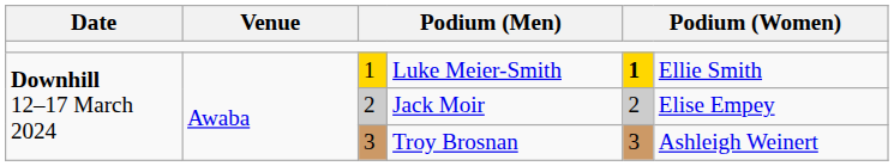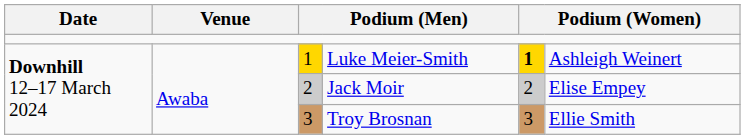Luke Meier-Smith | column 6: Ellie Smith -> Ashleigh Weinert
Troy Brosnan | column 6: Ashleigh Weinert -> Ellie Smith
